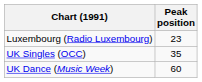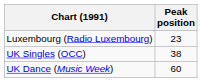UK Singles (OCC) | Peak position: 35 -> 38
